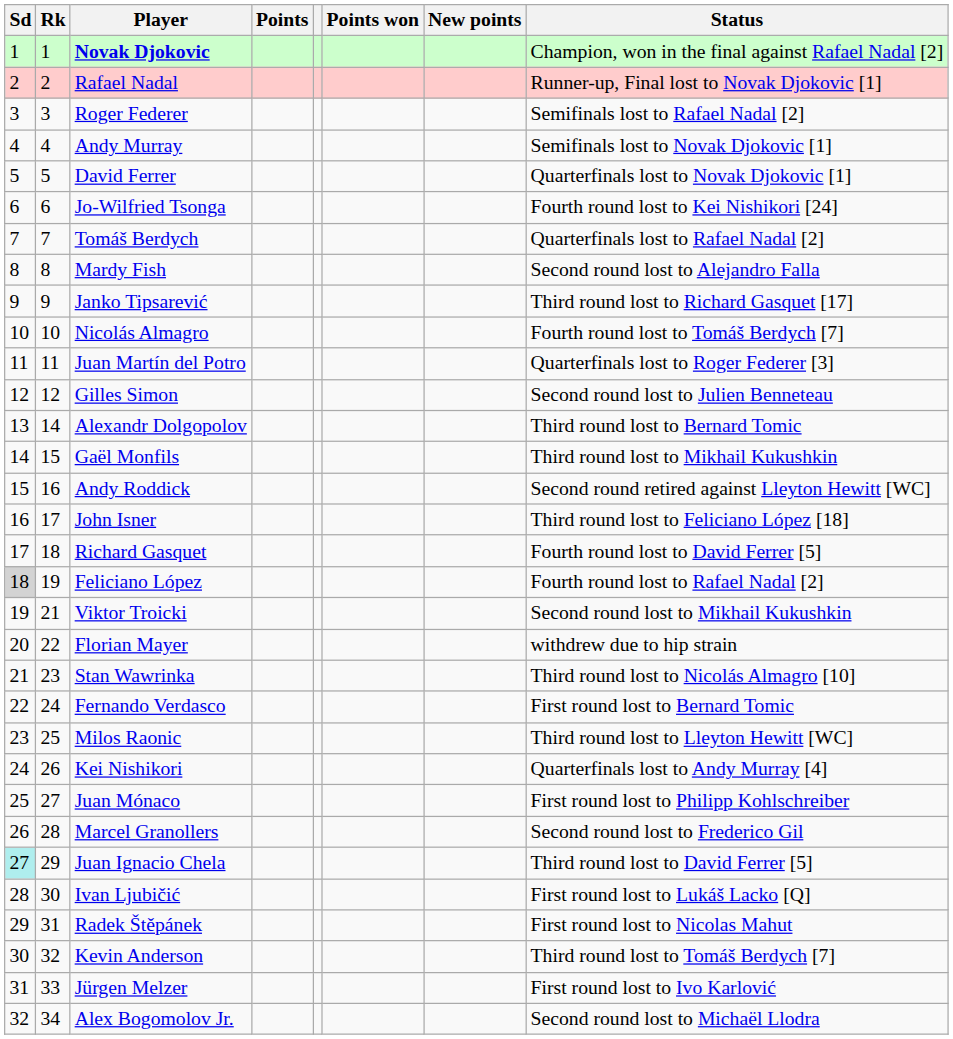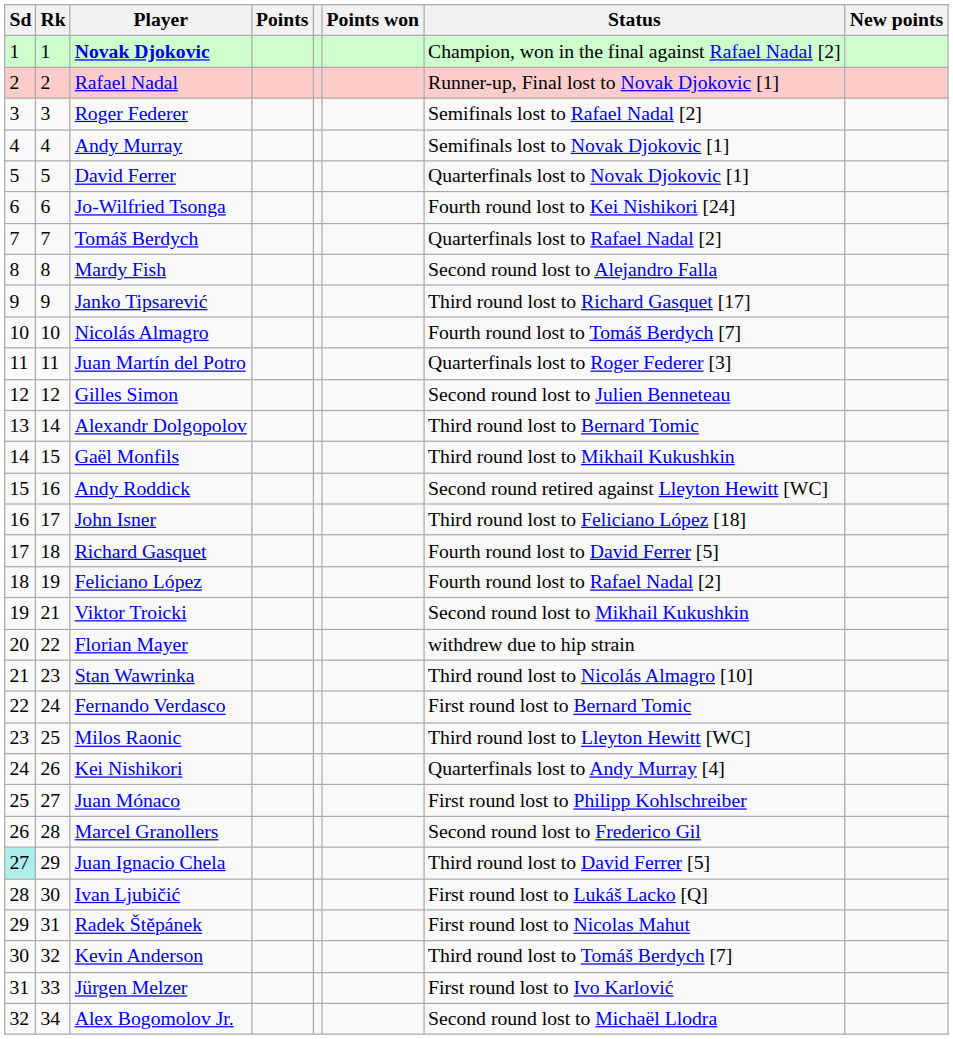columns swapped: New points <-> Status
Feliciano López | Sd: lightgrey background -> no background
